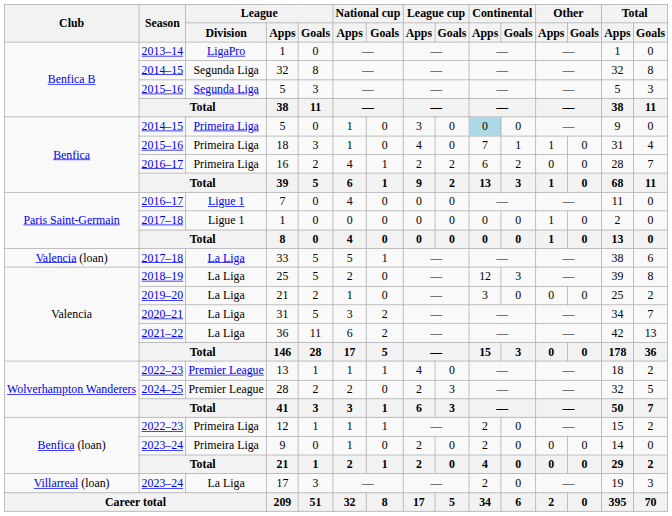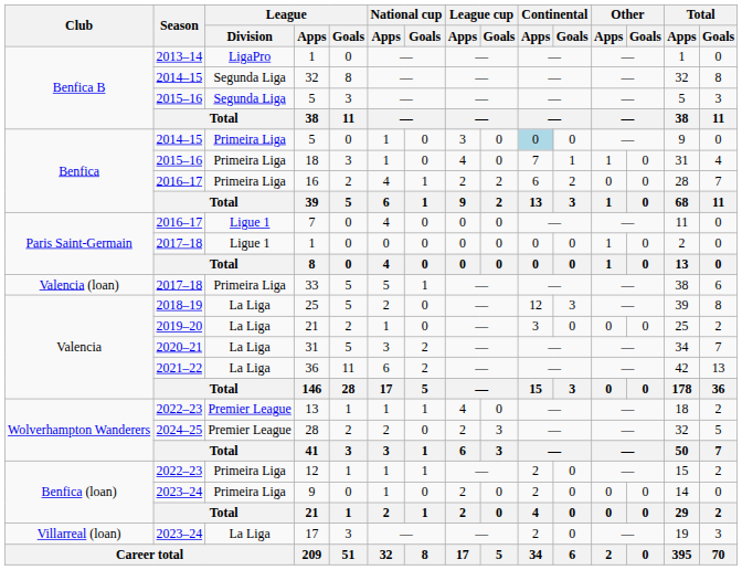33 | League / Division: La Liga -> Primeira Liga
